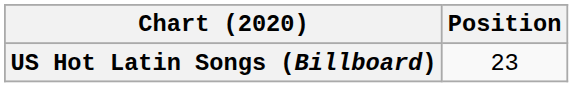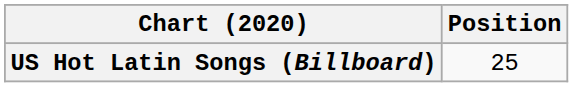US Hot Latin Songs (Billboard) | Position: 23 -> 25
